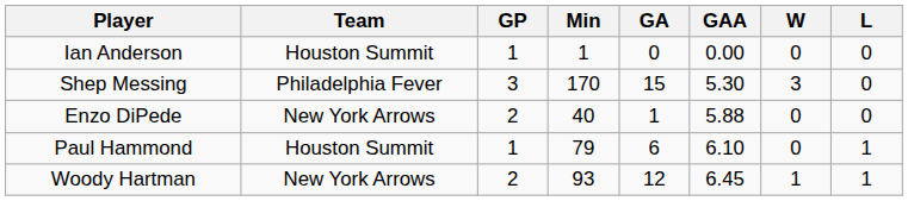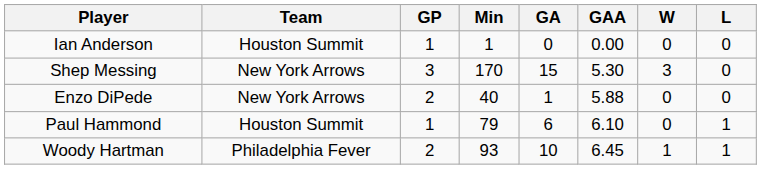Shep Messing | Team: Philadelphia Fever -> New York Arrows
Woody Hartman | Team: New York Arrows -> Philadelphia Fever
Woody Hartman | GA: 12 -> 10
